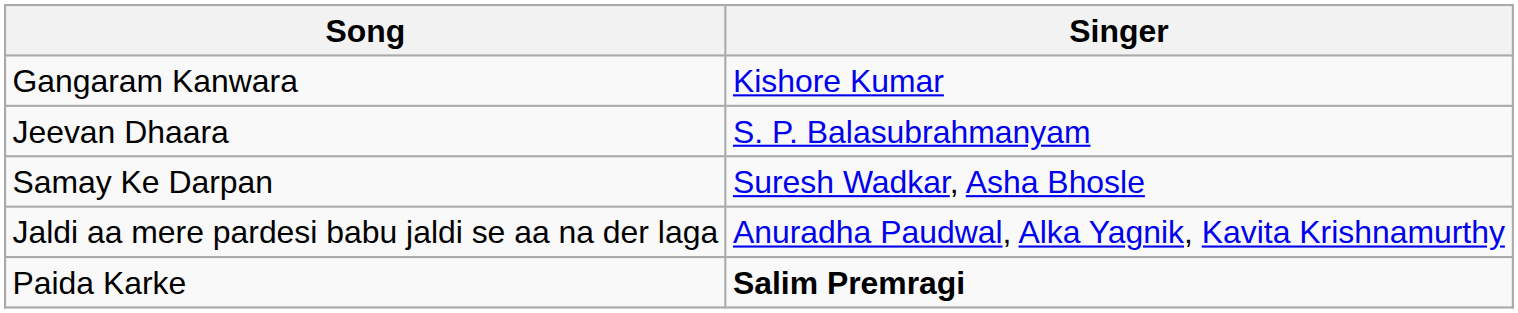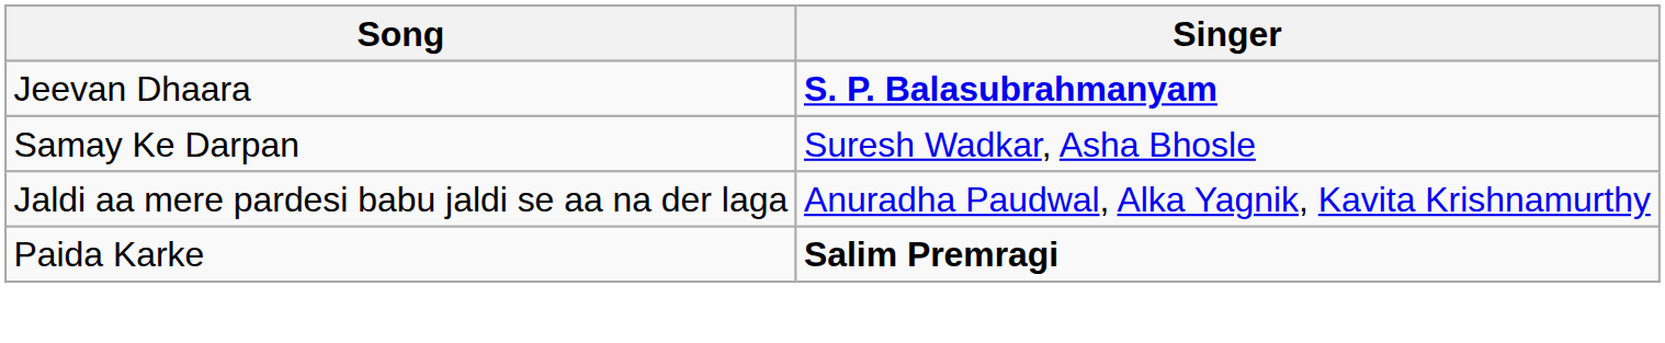- row: Gangaram Kanwara | Kishore Kumar
Jeevan Dhaara | Singer: normal -> bold
